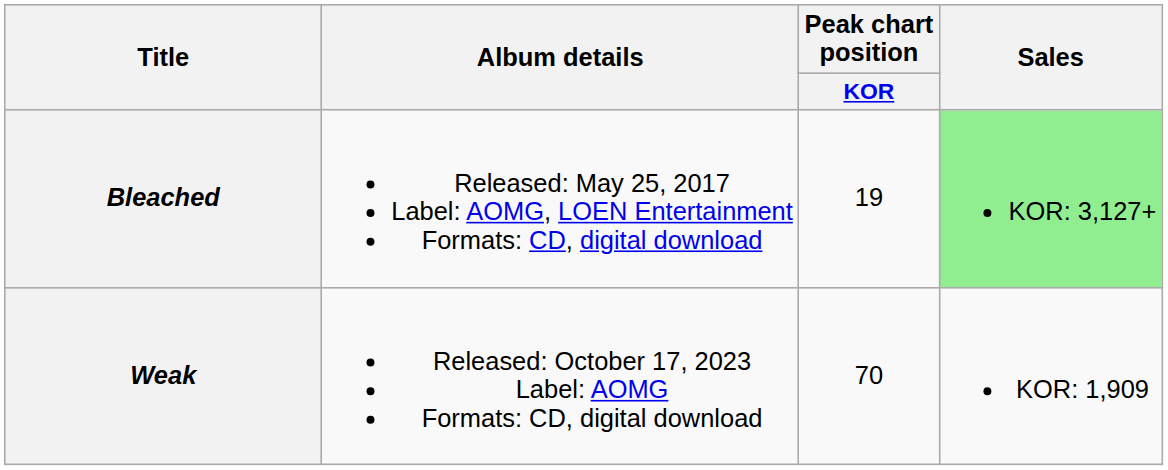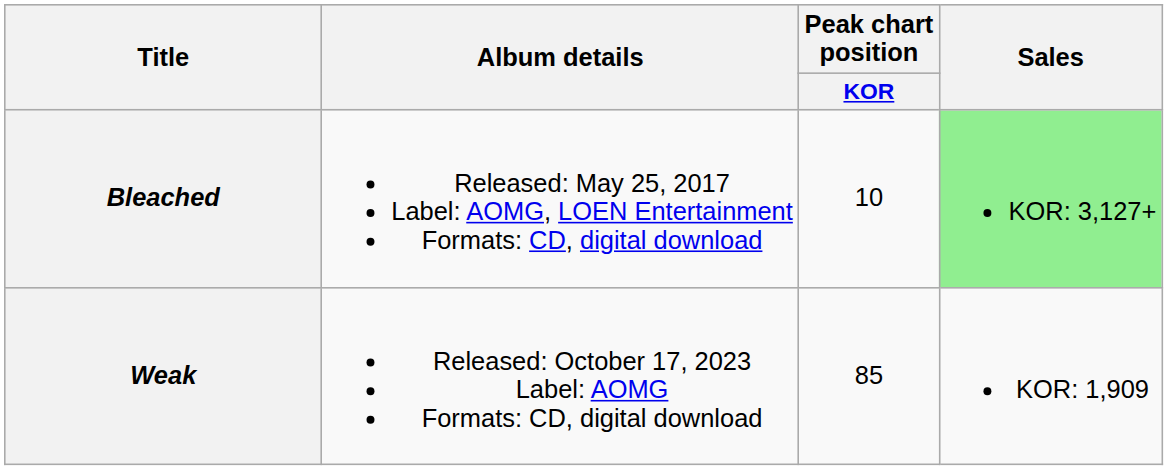Bleached | Peak chart position / KOR: 19 -> 10
Weak | Peak chart position / KOR: 70 -> 85
